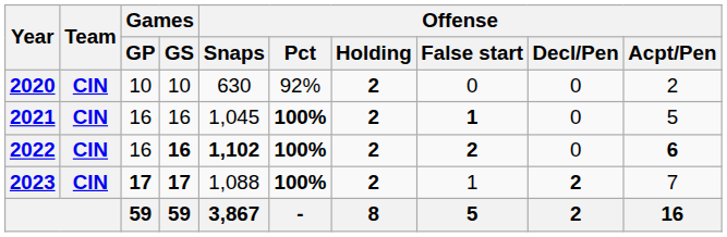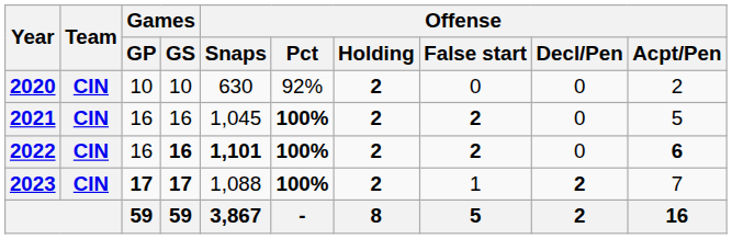2021 | Offense / False start: 1 -> 2
2022 | Offense / Snaps: 1,102 -> 1,101
